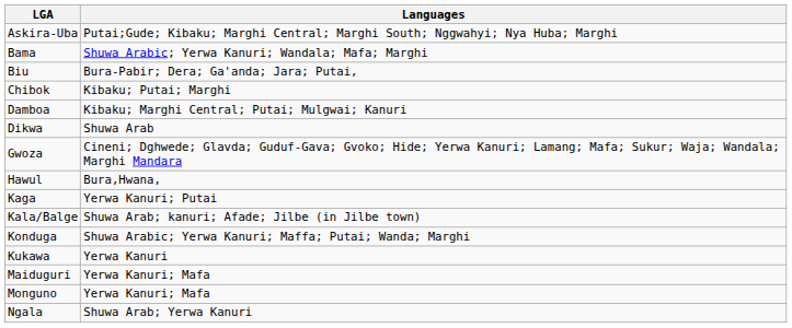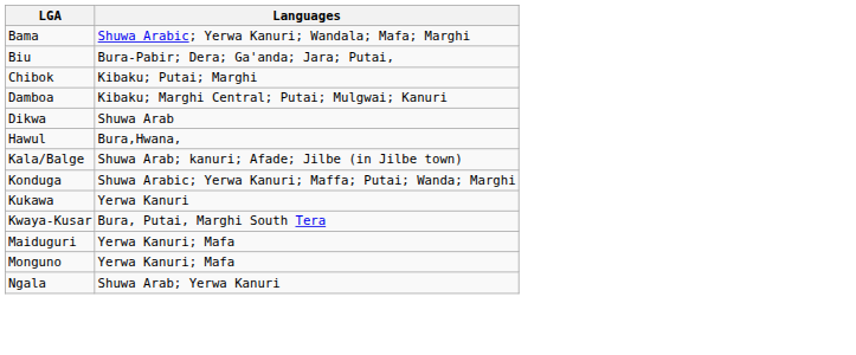- row: Askira-Uba | Putai;Gude; Kibaku; Marghi Central; Marghi South; Nggwahyi; Nya Huba; Marghi
- row: Gwoza | Cineni; Dghwede; Glavda; Guduf-Gava; Gvoko; Hide; Yerwa Kanuri; Lamang; Mafa; Sukur; Waja; Wandala; Marghi Mandara
- row: Kaga | Yerwa Kanuri; Putai
+ row: Kwaya-Kusar | Bura, Putai, Marghi South Tera
